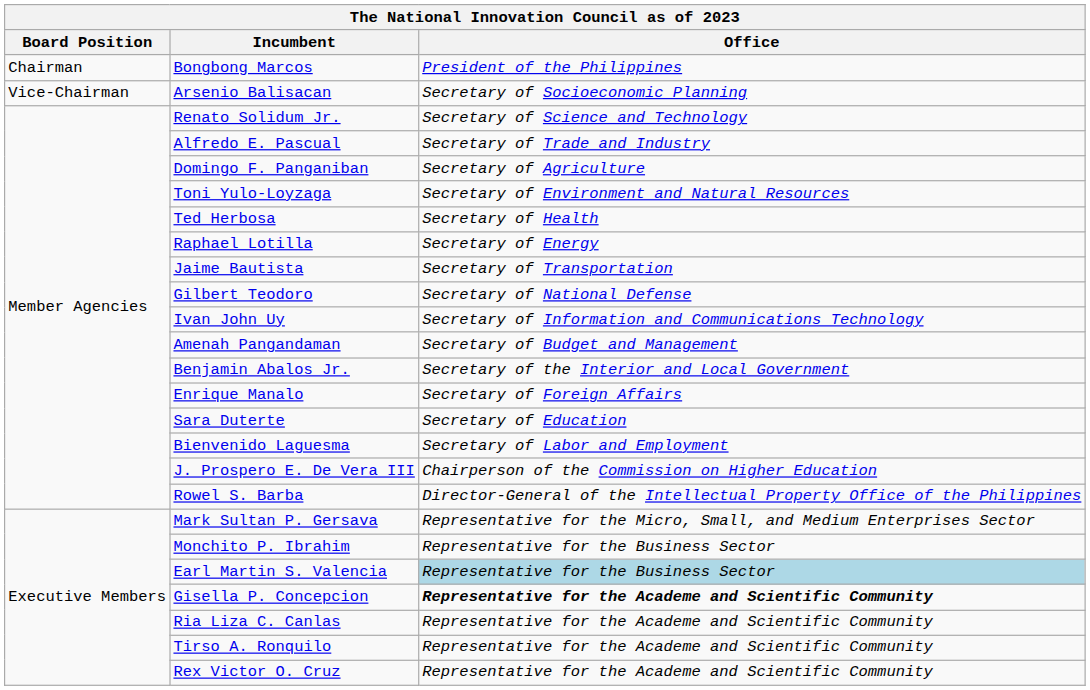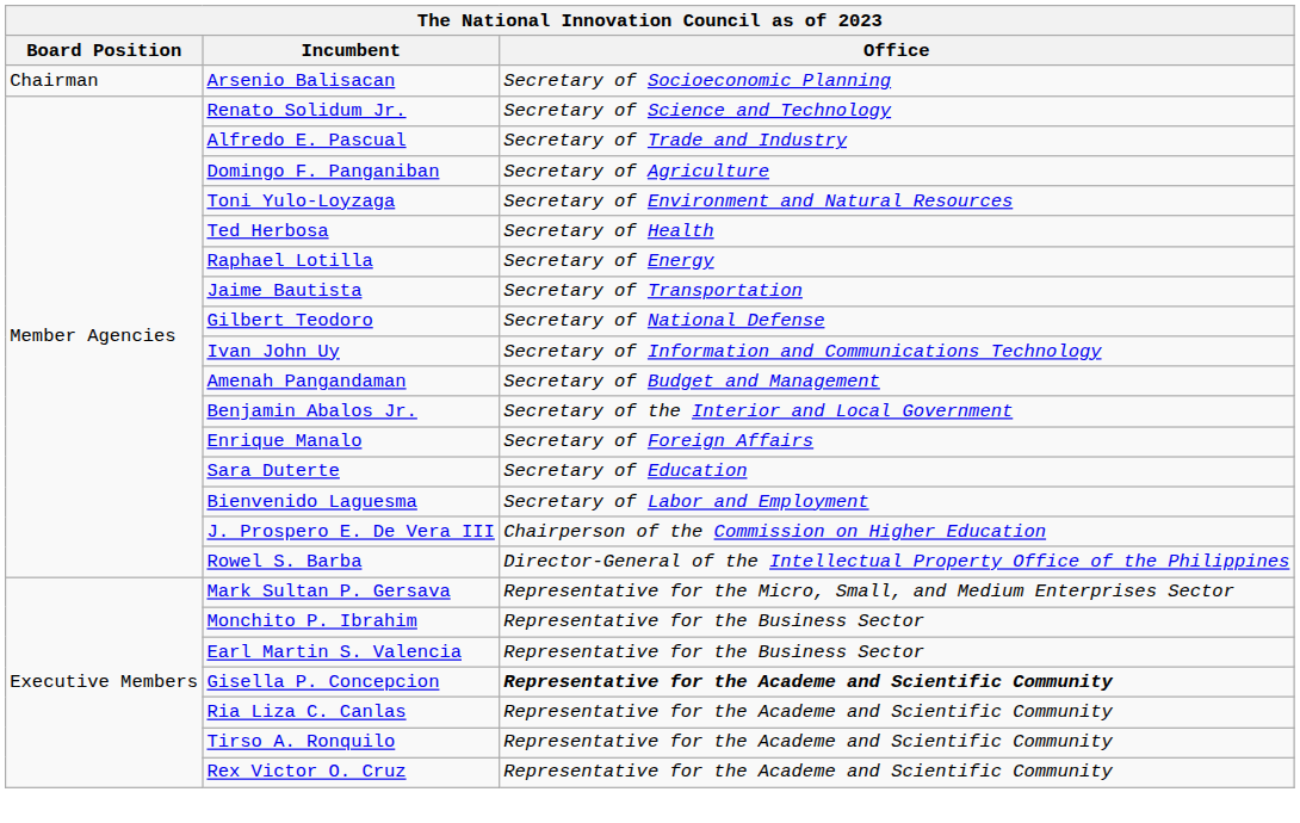- row: Chairman | Bongbong Marcos | President of the Philippines
Arsenio Balisacan | Board Position: Vice-Chairman -> Chairman
Earl Martin S. Valencia | Office: lightblue background -> no background
